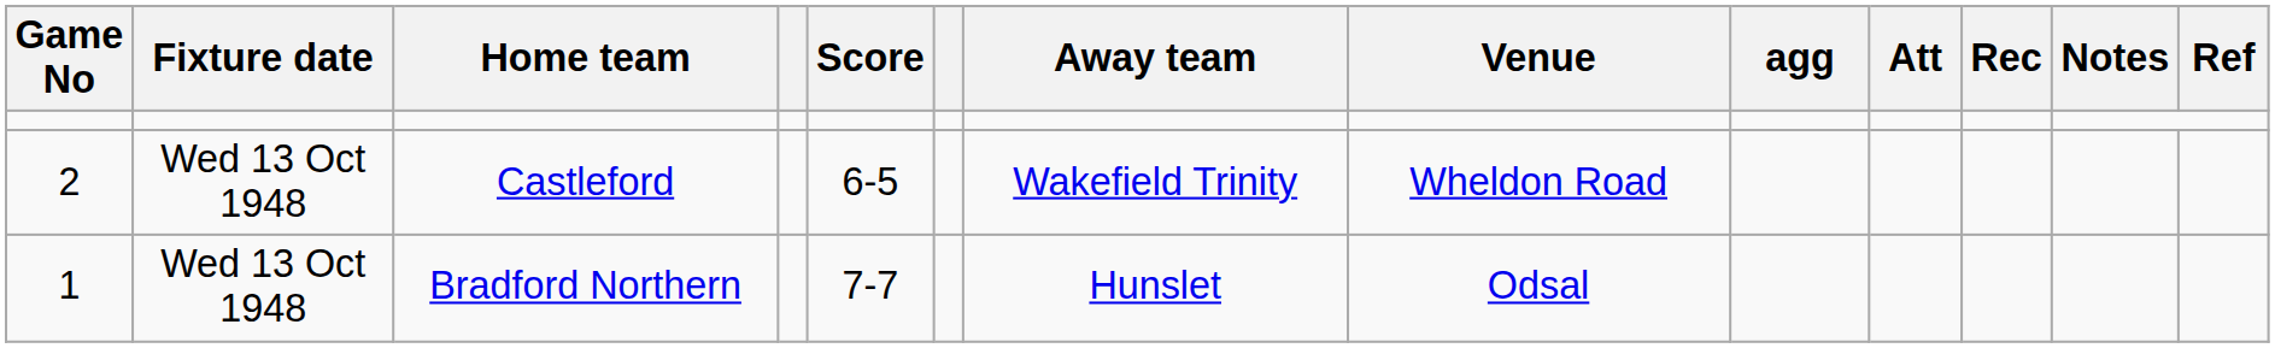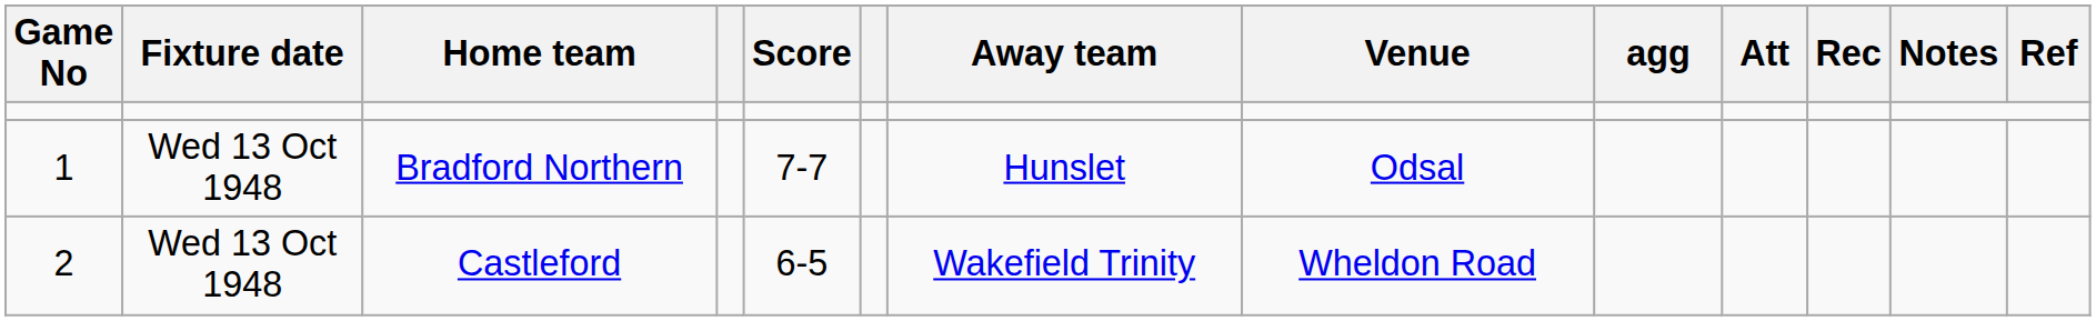rows swapped: Bradford Northern <-> Castleford
